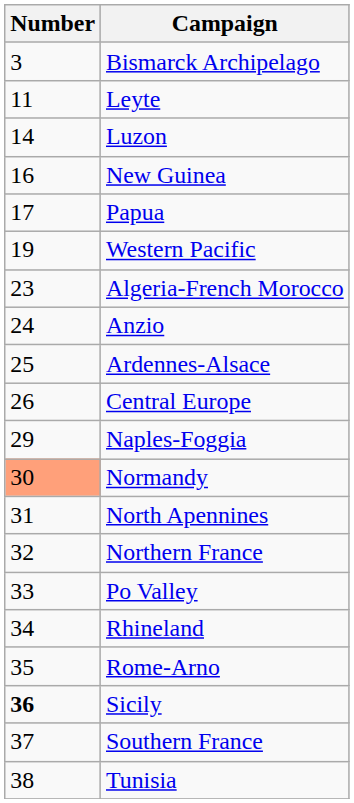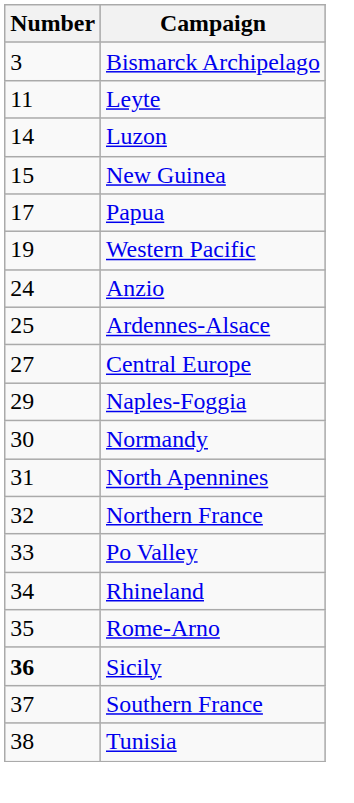New Guinea | Number: 16 -> 15
- row: 23 | Algeria-French Morocco
Central Europe | Number: 26 -> 27
Normandy | Number: lightsalmon background -> no background
